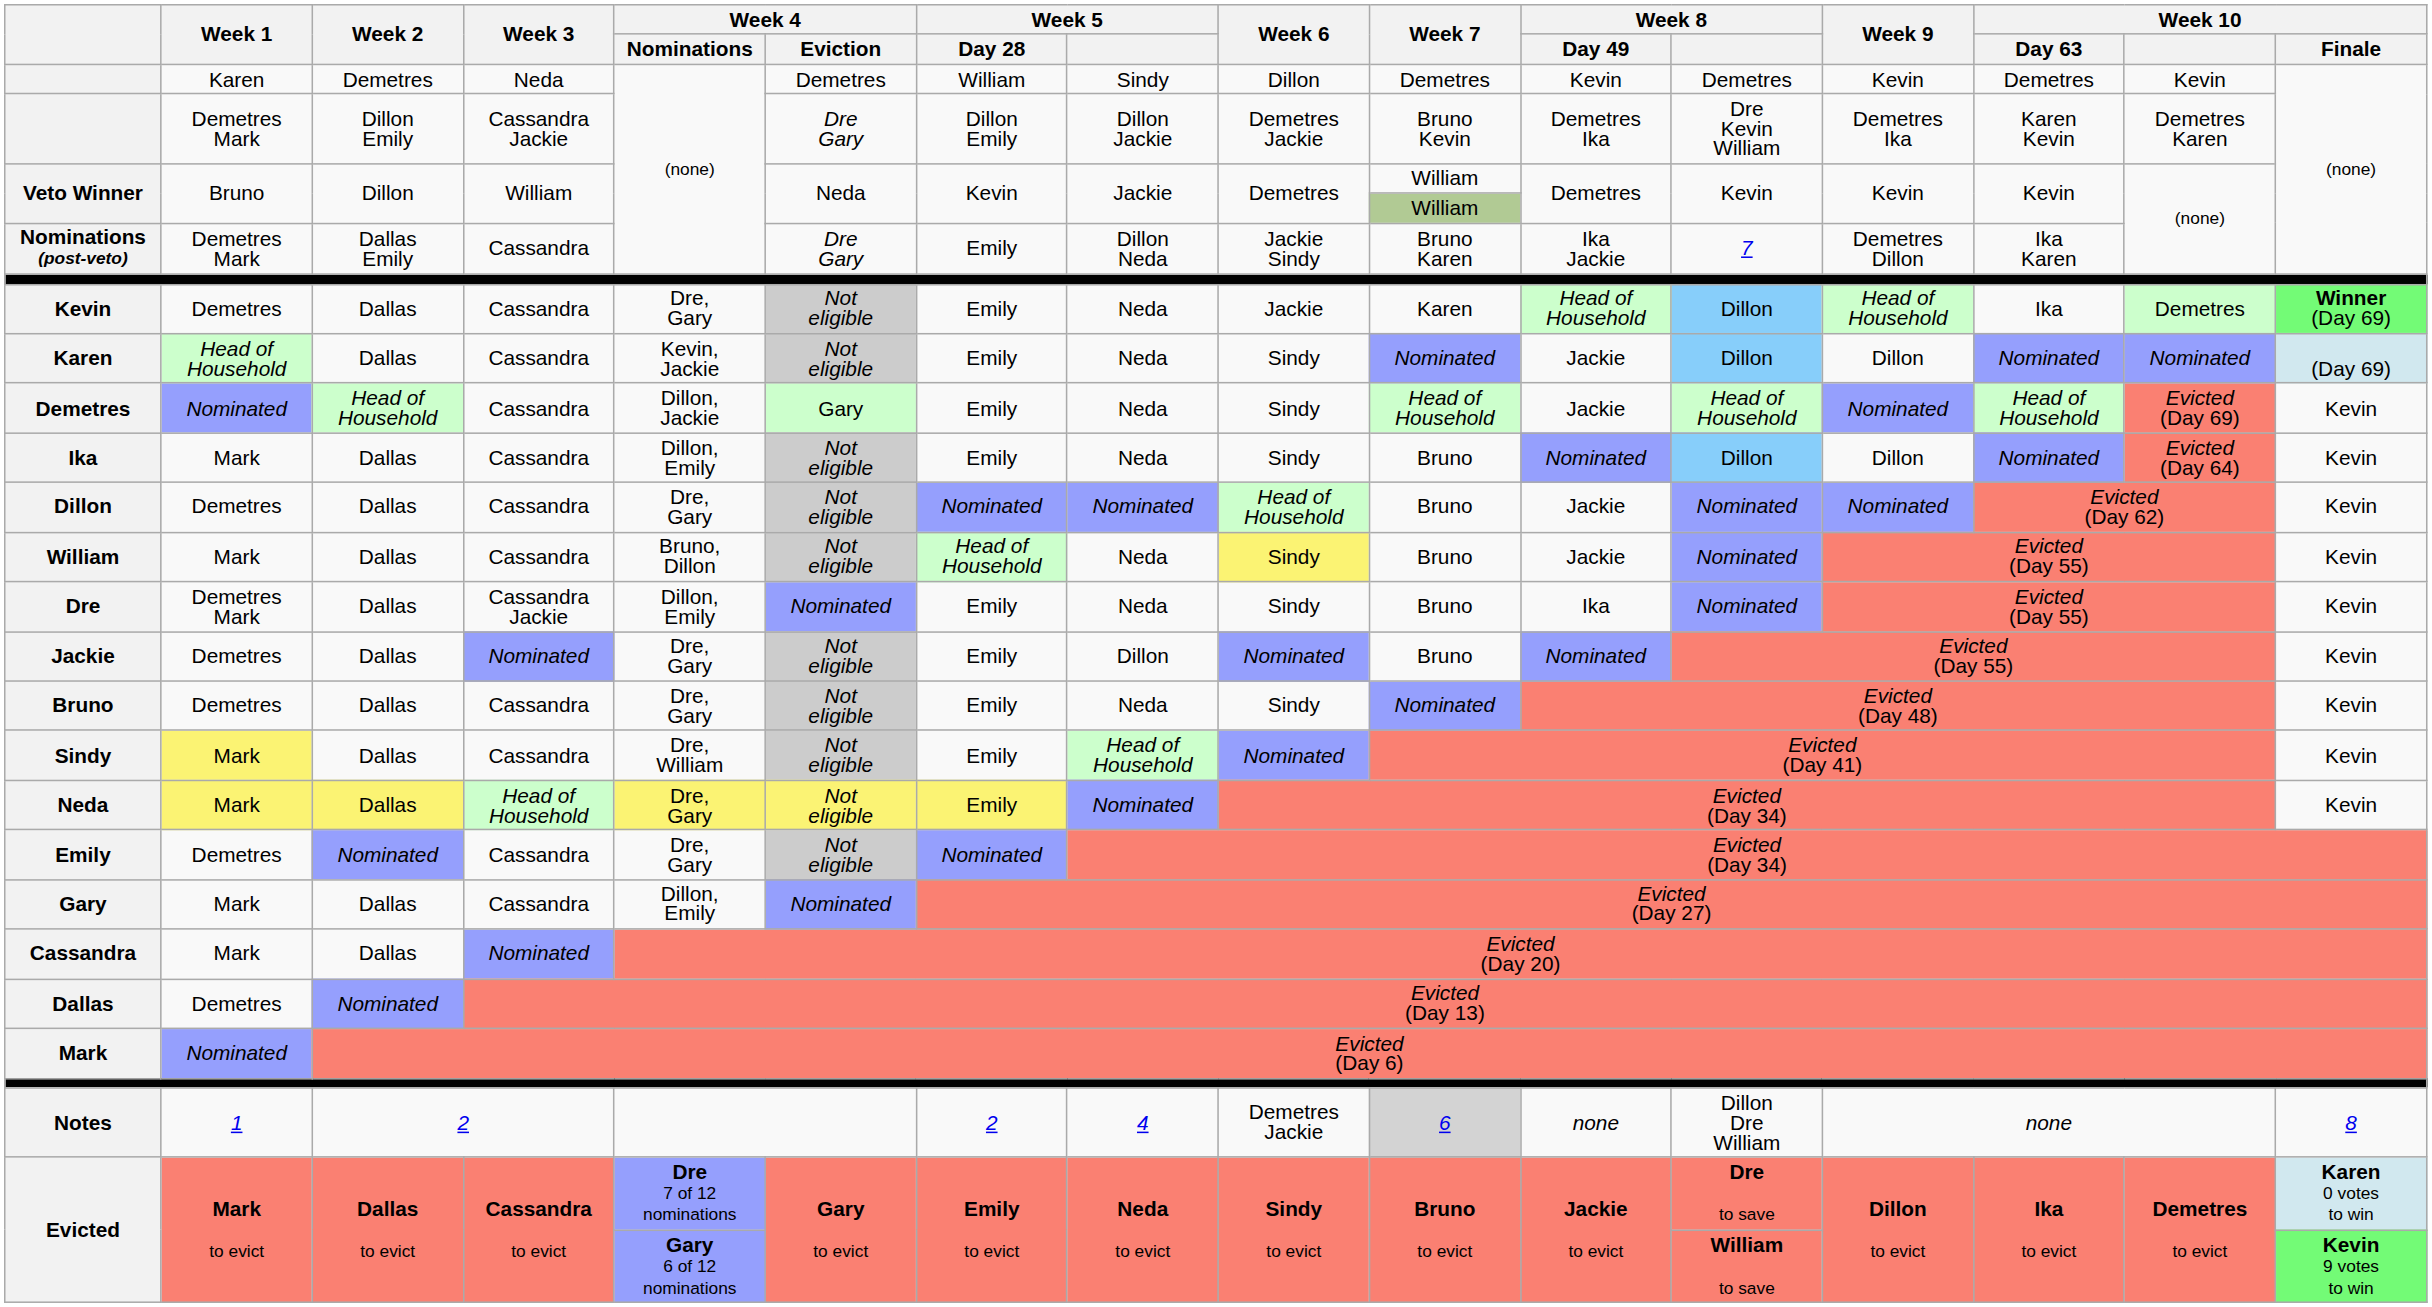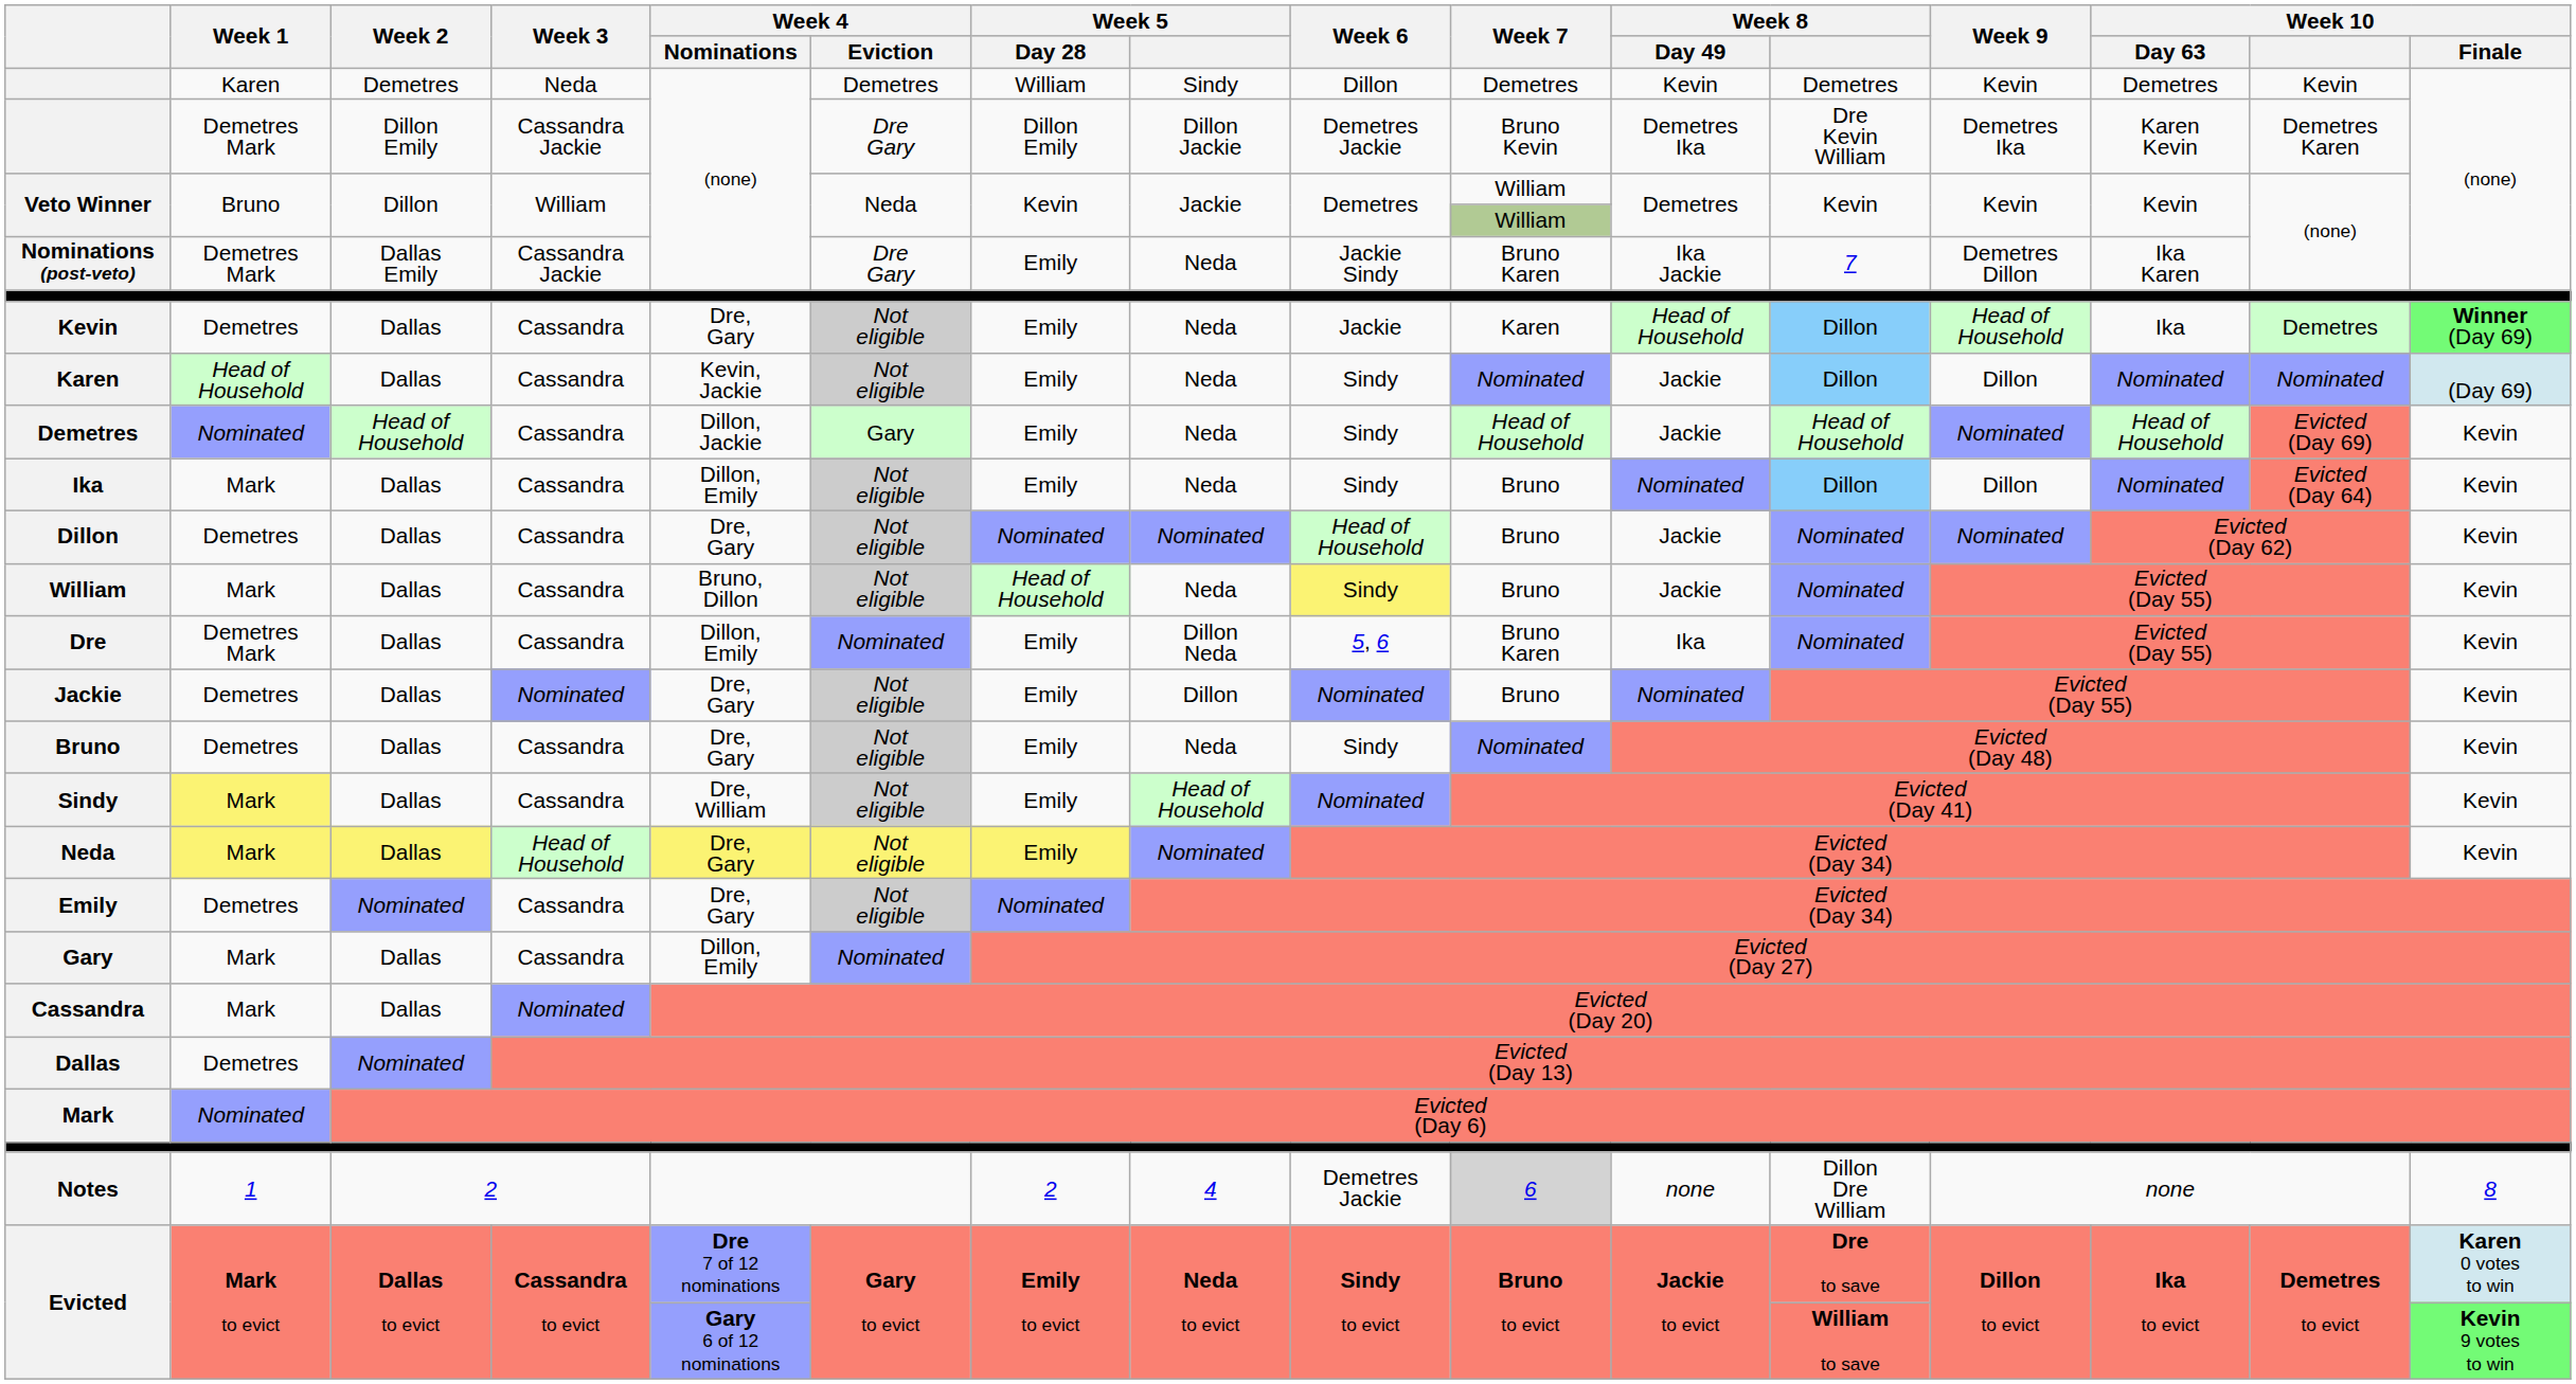Nominations (post-veto) | Week 3: Cassandra -> Cassandra Jackie
Nominations (post-veto) | Week 5: Dillon Neda -> Neda
Dre | Week 3: Cassandra Jackie -> Cassandra
Dre | Week 5: Neda -> Dillon Neda
Dre | Week 6: Sindy -> 5, 6
Dre | Week 7: Bruno -> Bruno Karen
